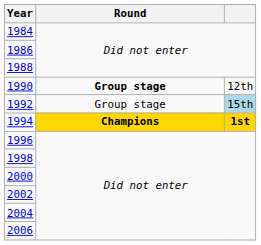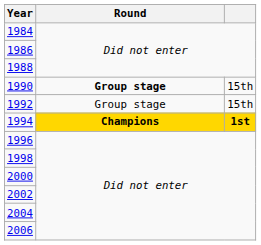1990 | column 3: 12th -> 15th
1992 | column 3: lightblue background -> no background
